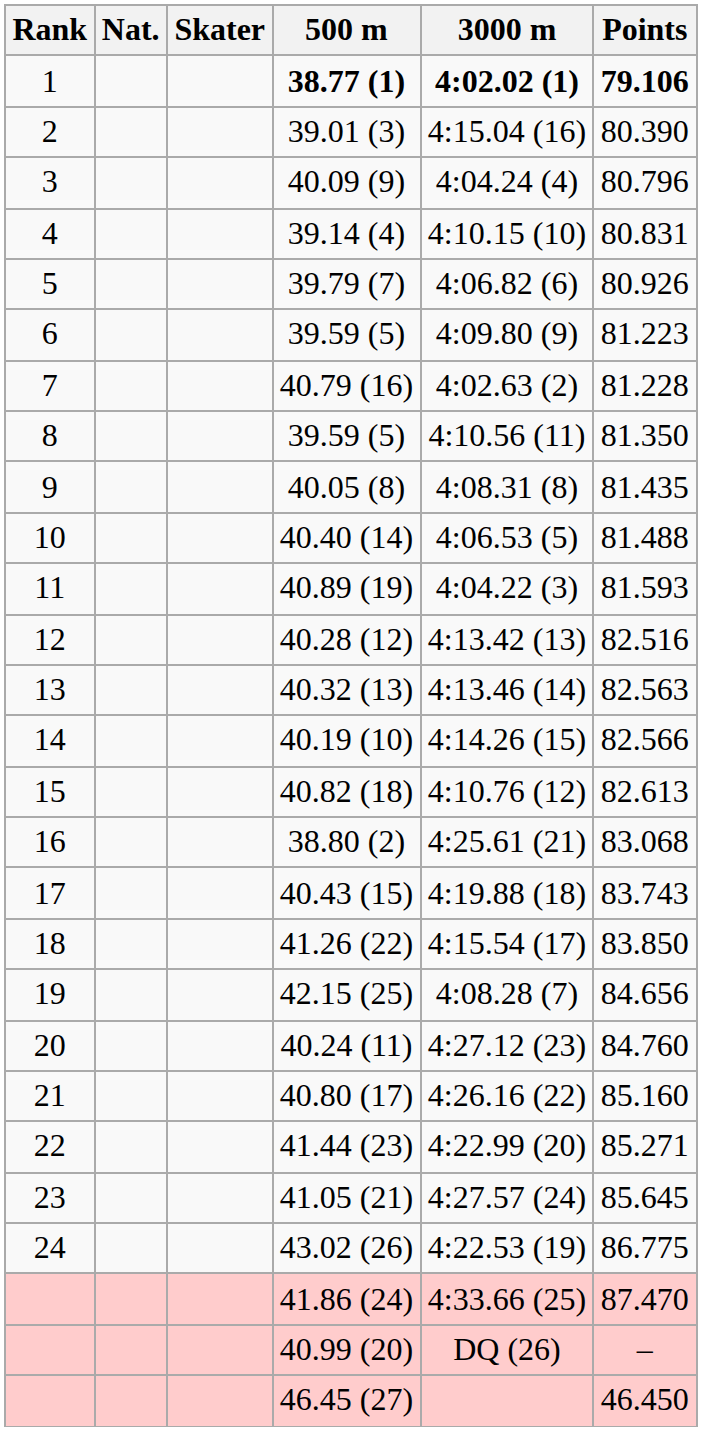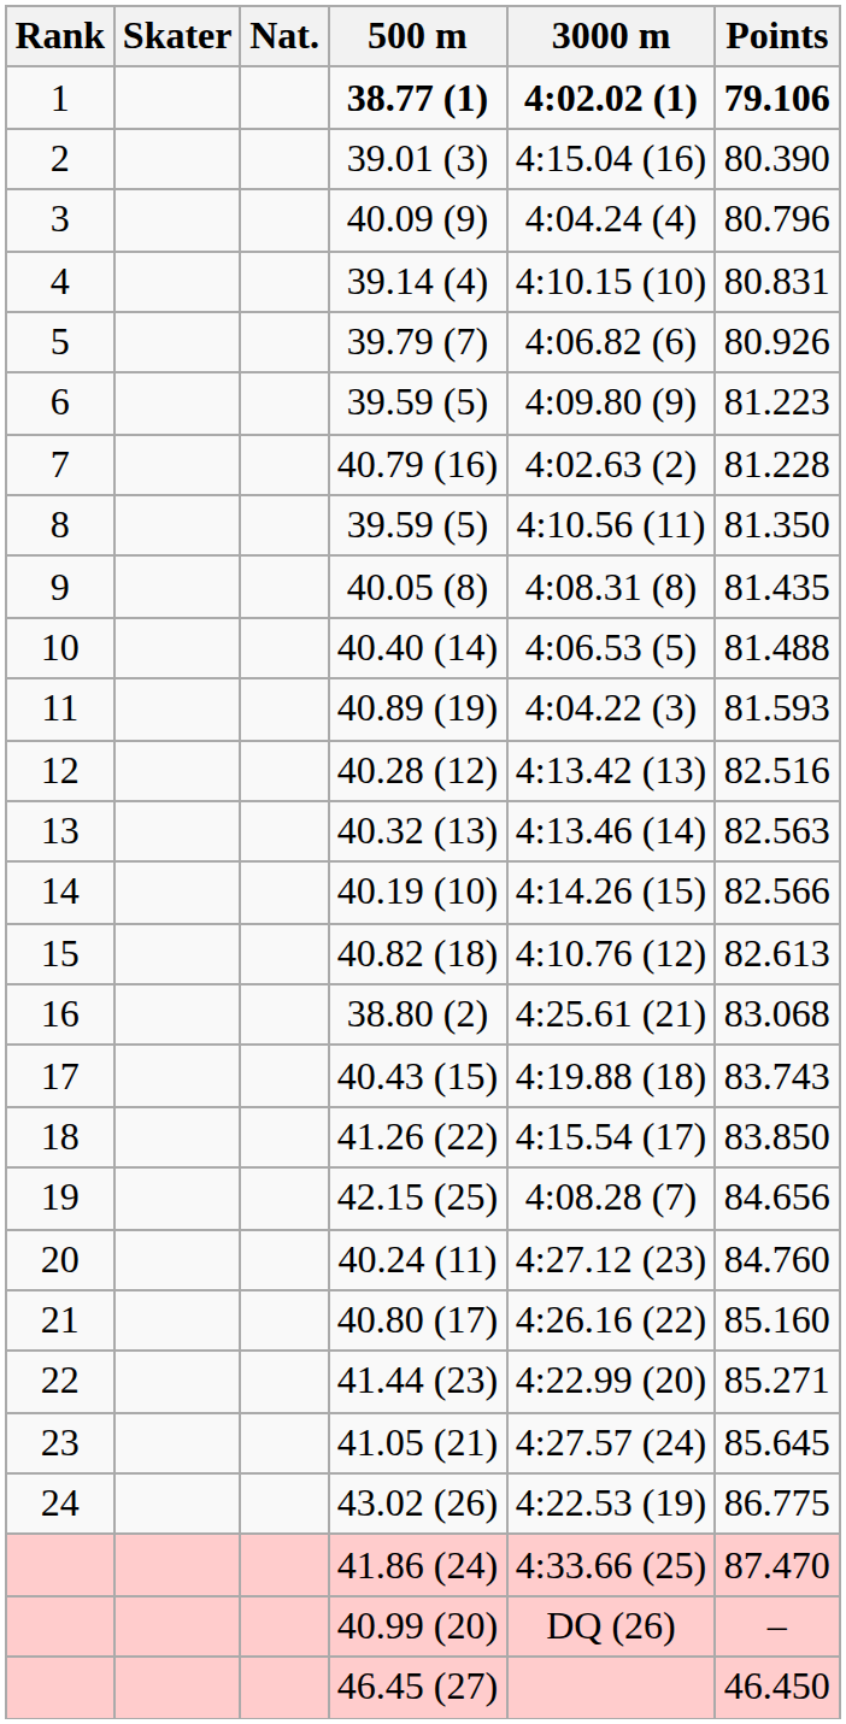columns swapped: Skater <-> Nat.
